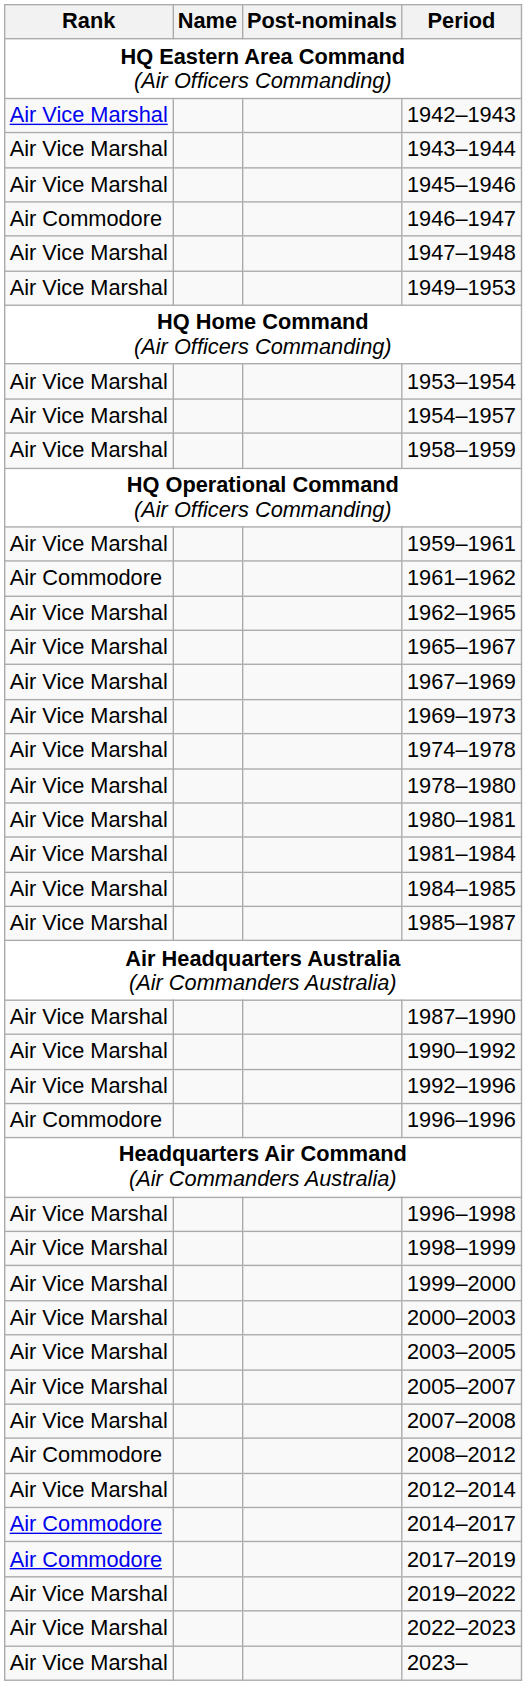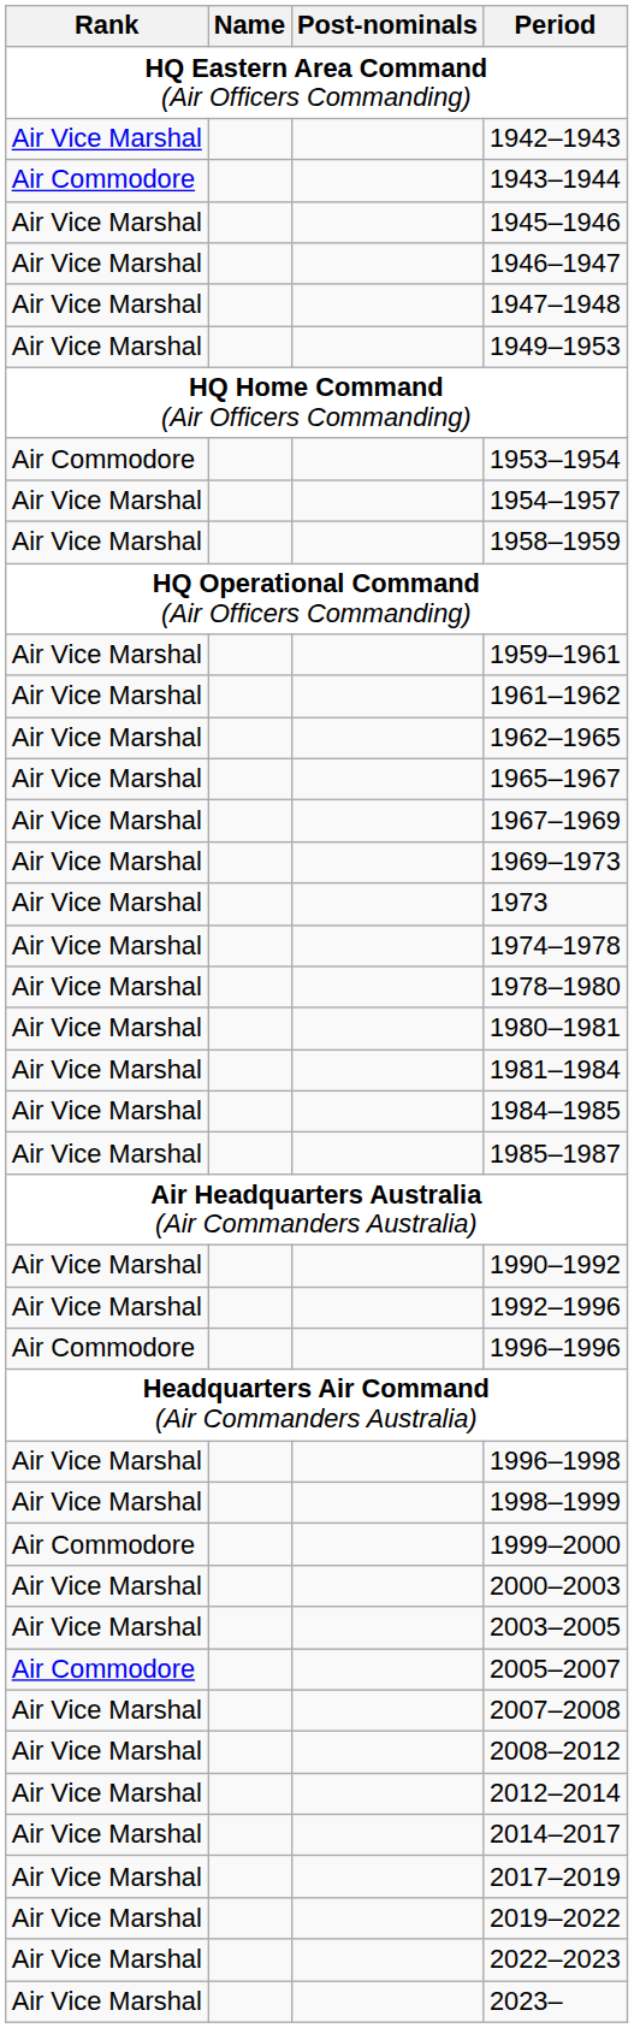1943–1944 | Rank: Air Vice Marshal -> Air Commodore
1946–1947 | Rank: Air Commodore -> Air Vice Marshal
1953–1954 | Rank: Air Vice Marshal -> Air Commodore
1961–1962 | Rank: Air Commodore -> Air Vice Marshal
+ row: Air Vice Marshal | 1973
- row: Air Vice Marshal | 1987–1990
1999–2000 | Rank: Air Vice Marshal -> Air Commodore
2005–2007 | Rank: Air Vice Marshal -> Air Commodore
2008–2012 | Rank: Air Commodore -> Air Vice Marshal
2014–2017 | Rank: Air Commodore -> Air Vice Marshal
2017–2019 | Rank: Air Commodore -> Air Vice Marshal
